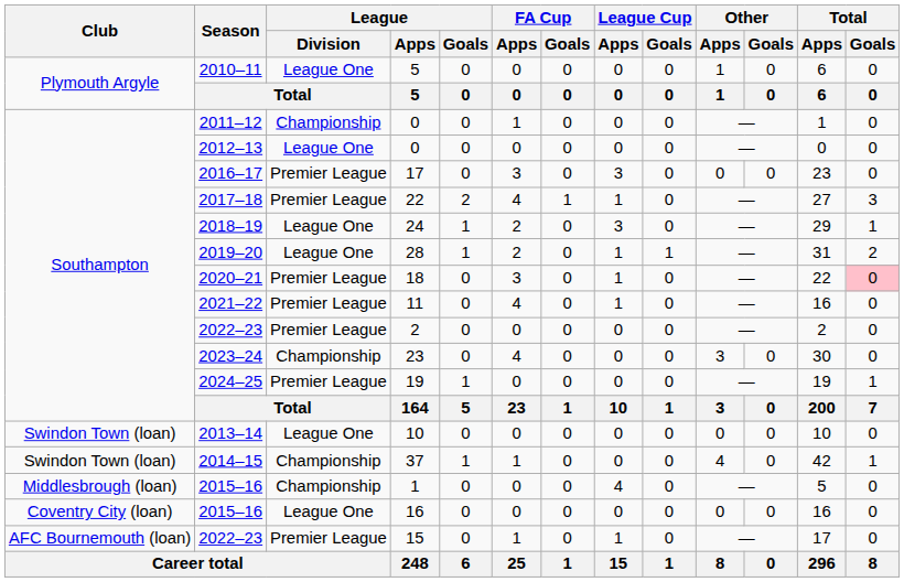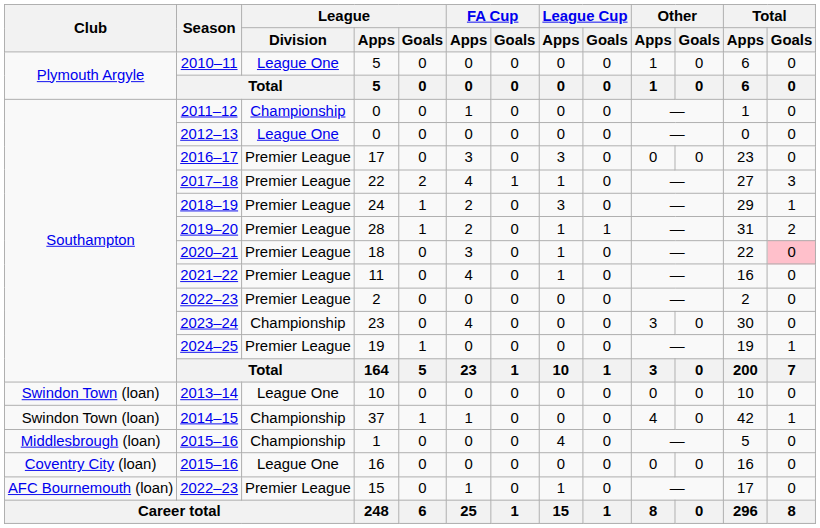24 | League / Division: League One -> Premier League
28 | League / Division: League One -> Premier League
